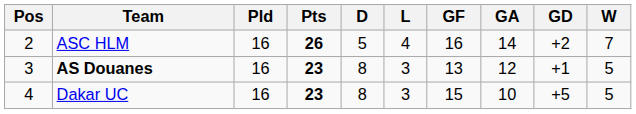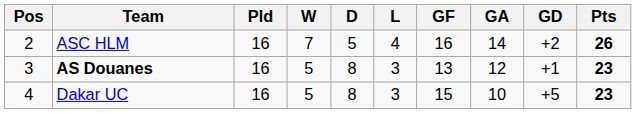columns swapped: W <-> Pts
